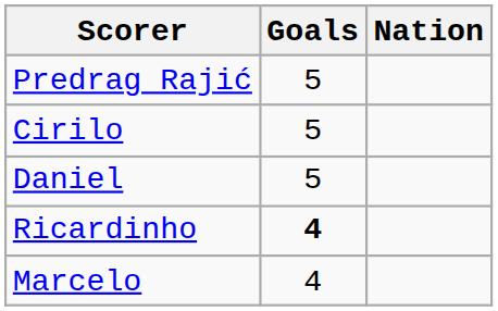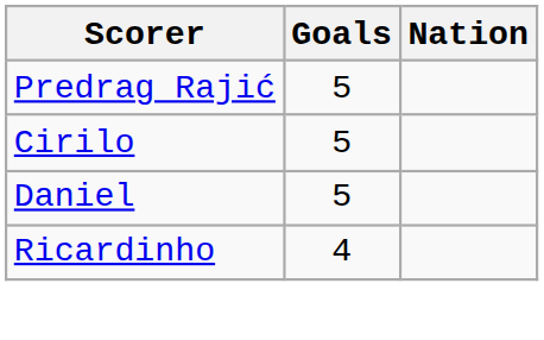Ricardinho | Goals: bold -> normal
- row: Marcelo | 4
